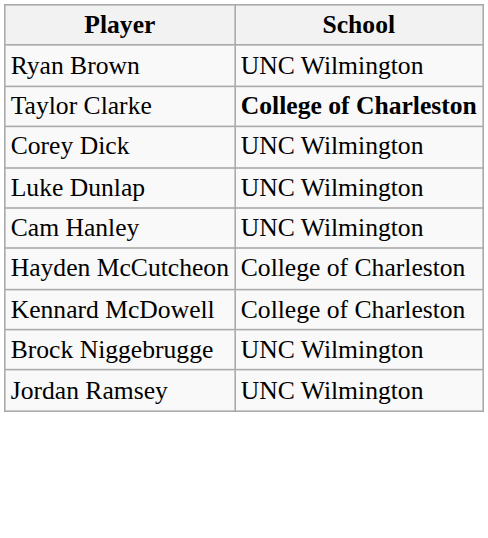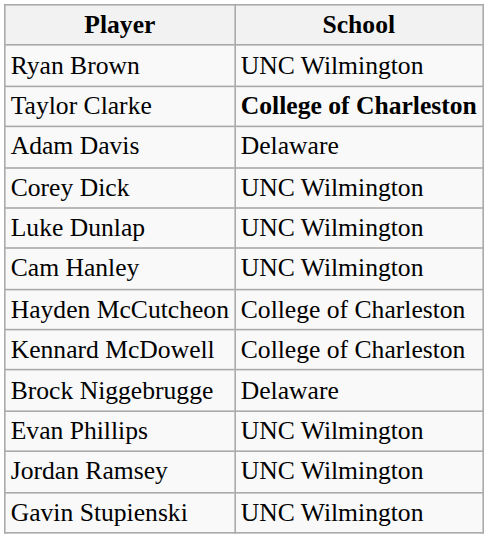+ row: Adam Davis | Delaware
Brock Niggebrugge | School: UNC Wilmington -> Delaware
+ row: Evan Phillips | UNC Wilmington
+ row: Gavin Stupienski | UNC Wilmington
